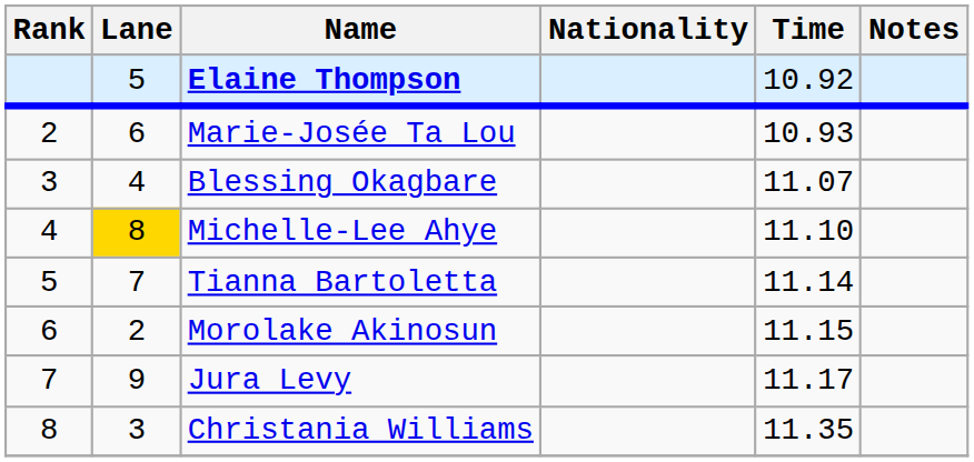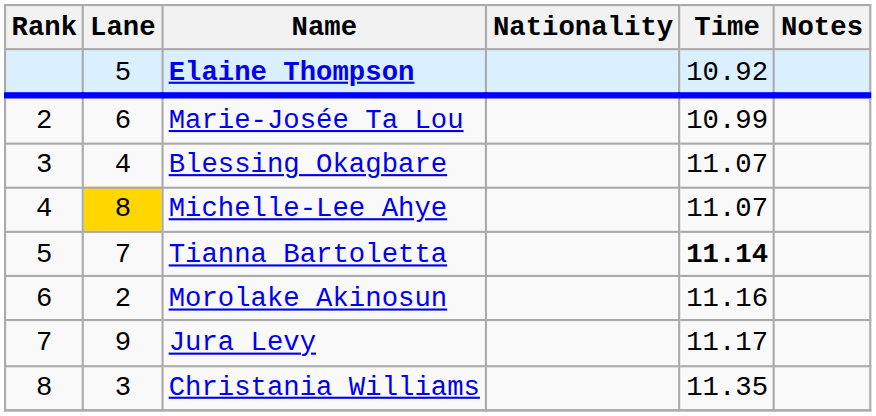Marie-Josée Ta Lou | Time: 10.93 -> 10.99
Michelle-Lee Ahye | Time: 11.10 -> 11.07
Tianna Bartoletta | Time: normal -> bold
Morolake Akinosun | Time: 11.15 -> 11.16
